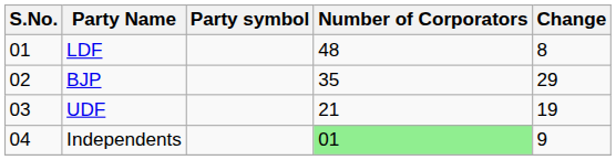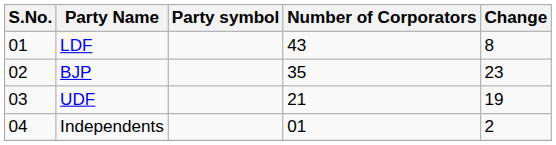LDF | Number of Corporators: 48 -> 43
BJP | Change: 29 -> 23
Independents | Number of Corporators: lightgreen background -> no background
Independents | Change: 9 -> 2
